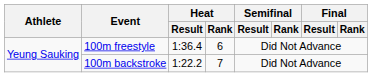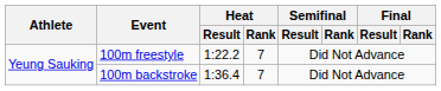100m freestyle | Heat / Result: 1:36.4 -> 1:22.2
100m freestyle | Heat / Rank: 6 -> 7
100m backstroke | Heat / Result: 1:22.2 -> 1:36.4
